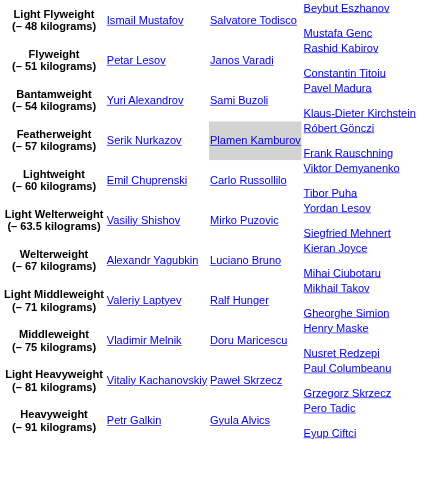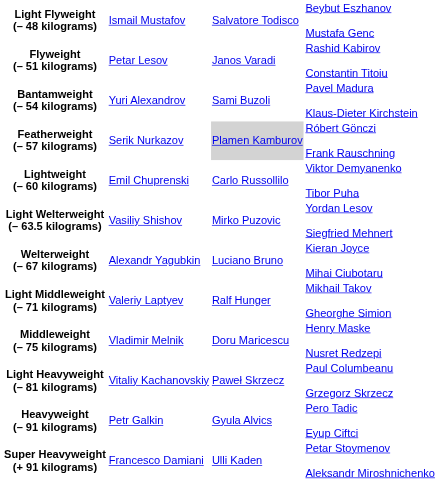+ row: Super Heavyweight (+ 91 kilograms) | Francesco Damiani | Ulli Kaden | Petar Stoymenov Aleksandr Miroshnichenko
